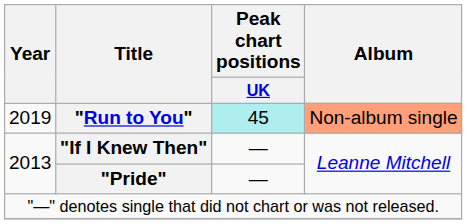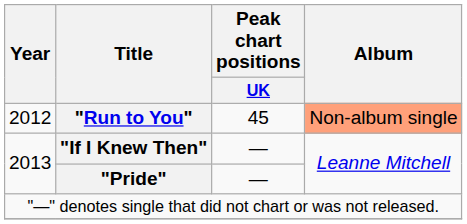"Run to You" | Year: 2019 -> 2012
"Run to You" | Peak chart positions / UK: paleturquoise background -> no background
